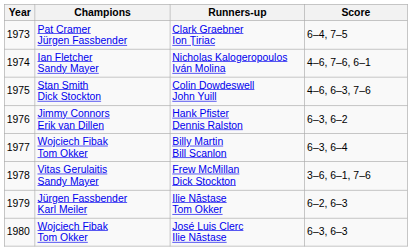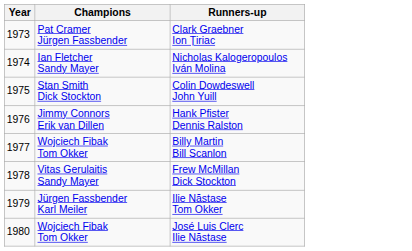- column: Score | 6–4, 7–5 | 4–6, 7–6, 6–1 | 4–6, 6–3, 7–6 | 6–3, 6–2 | 6–3, 6–4 | 3–6, 6–1, 7–6 | 6–2, 6–3 | 6–3, 6–3
